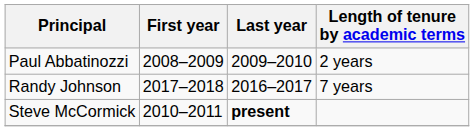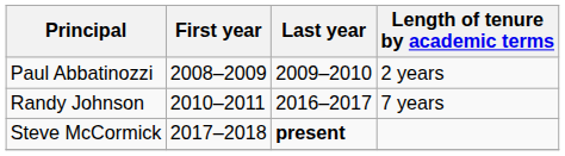Randy Johnson | First year: 2017–2018 -> 2010–2011
Steve McCormick | First year: 2010–2011 -> 2017–2018
